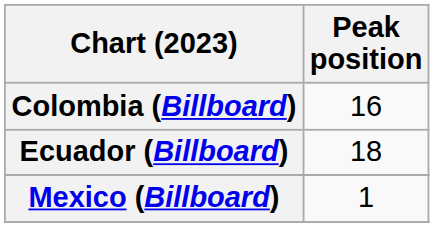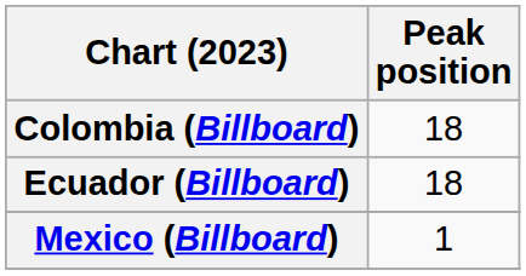Colombia (Billboard) | Peak position: 16 -> 18
